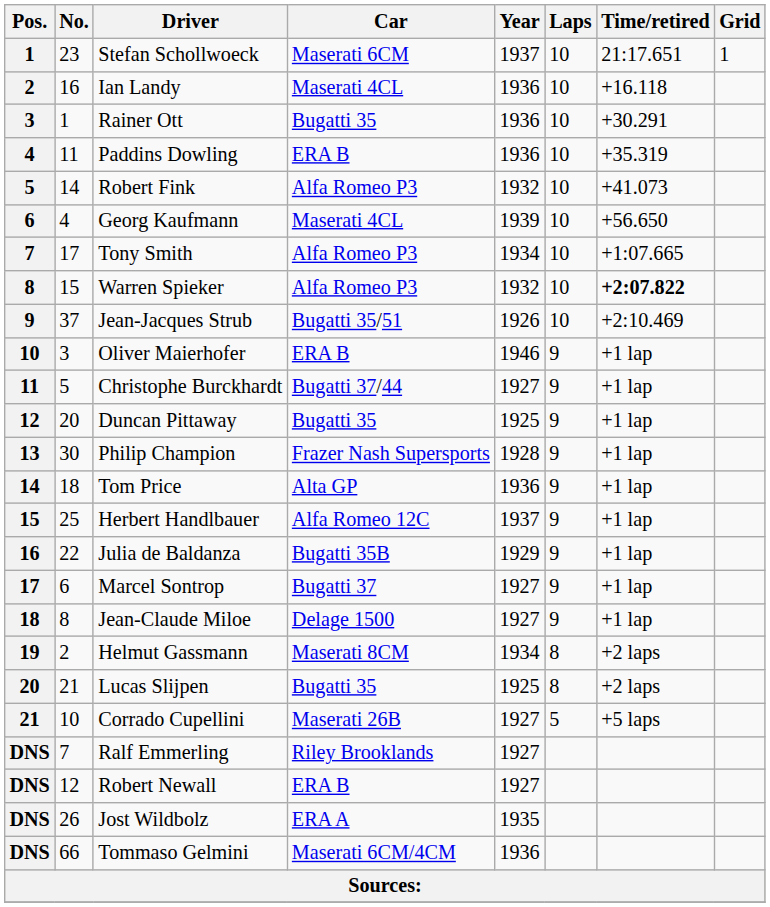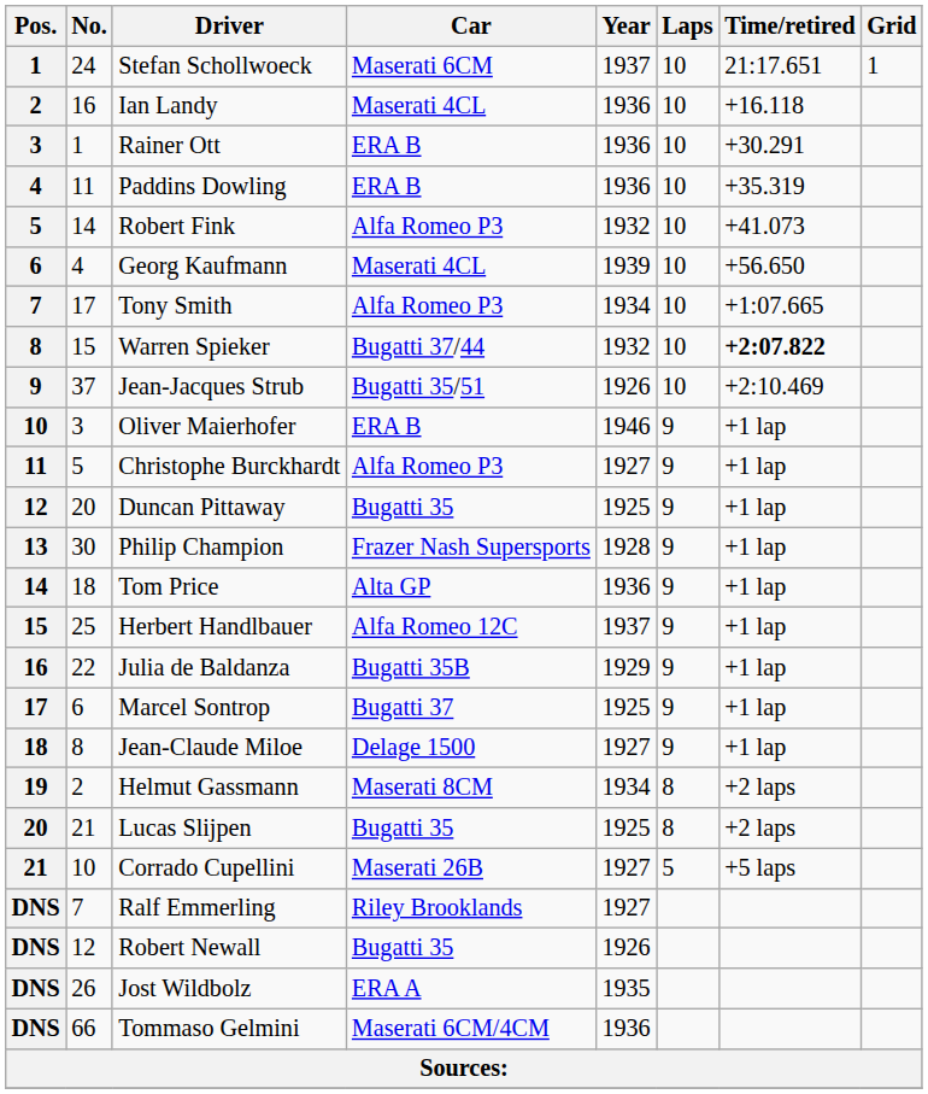Stefan Schollwoeck | No.: 23 -> 24
Rainer Ott | Car: Bugatti 35 -> ERA B
Warren Spieker | Car: Alfa Romeo P3 -> Bugatti 37/44
Christophe Burckhardt | Car: Bugatti 37/44 -> Alfa Romeo P3
Marcel Sontrop | Year: 1927 -> 1925
Robert Newall | Car: ERA B -> Bugatti 35
Robert Newall | Year: 1927 -> 1926
